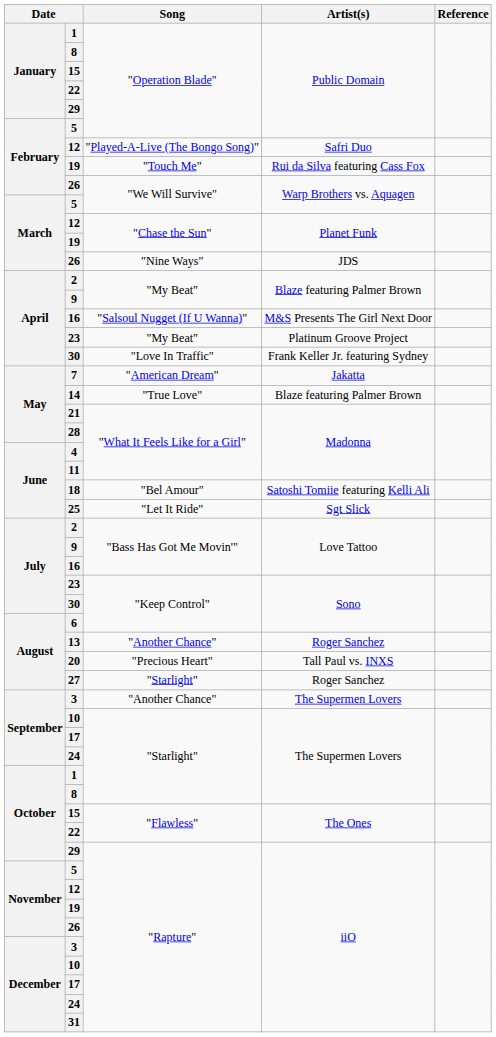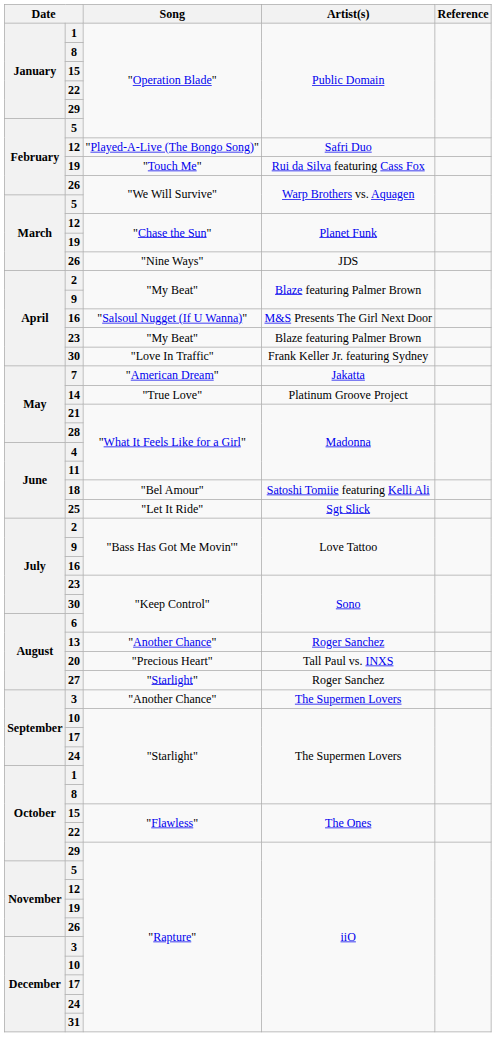23 / "My Beat" | Artist(s): Platinum Groove Project -> Blaze featuring Palmer Brown
"True Love" | Artist(s): Blaze featuring Palmer Brown -> Platinum Groove Project
